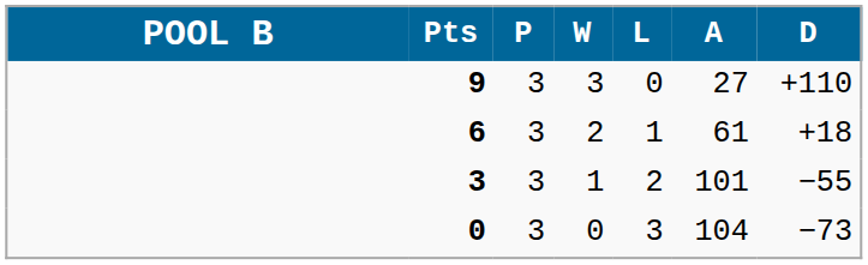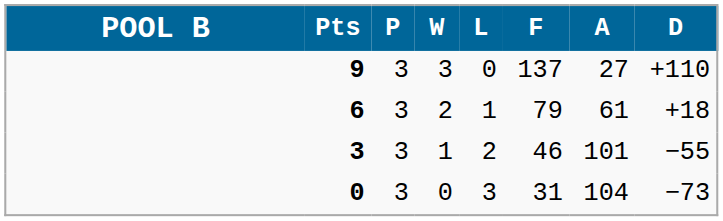+ column: F | 137 | 79 | 46 | 31
